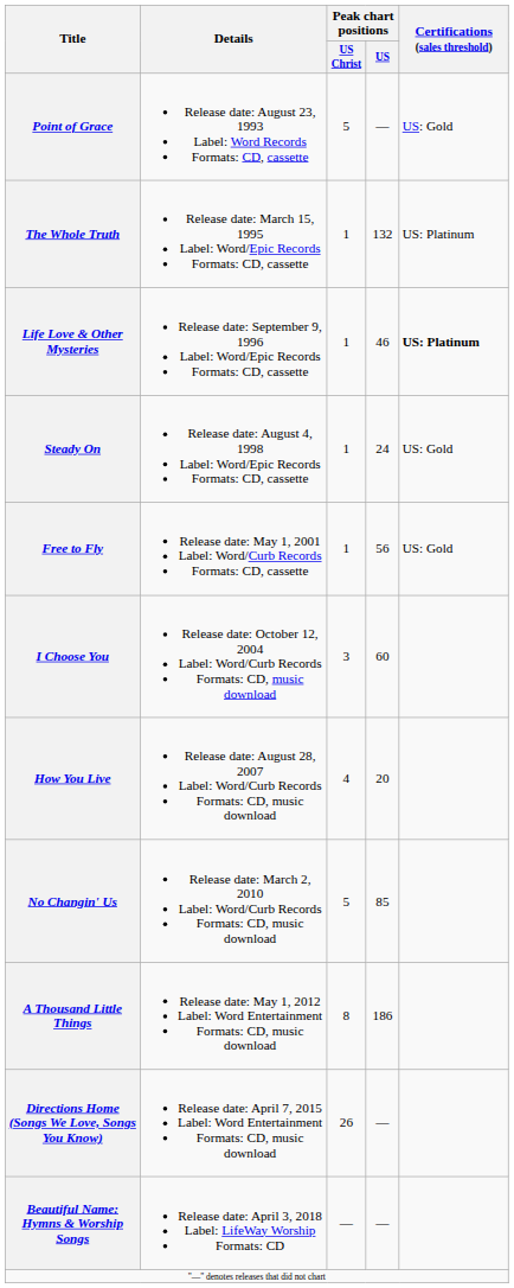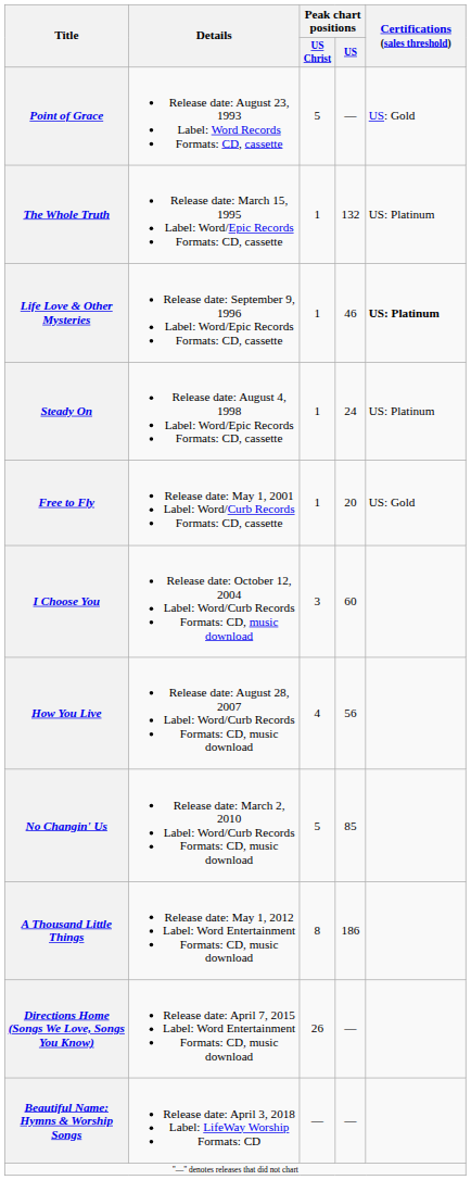Steady On | Certifications (sales threshold): US: Gold -> US: Platinum
Free to Fly | Peak chart positions / US: 56 -> 20
How You Live | Peak chart positions / US: 20 -> 56
